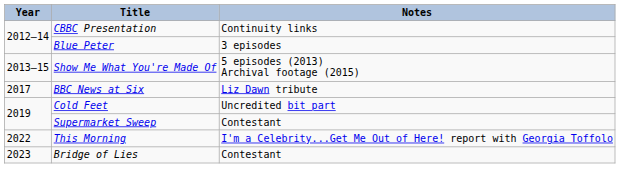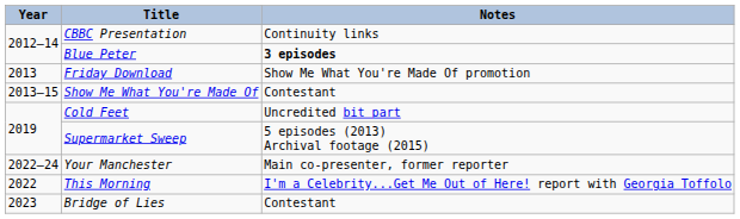Blue Peter | Notes: normal -> bold
+ row: 2013 | Friday Download | Show Me What You're Made Of promotion
Show Me What You're Made Of | Notes: 5 episodes (2013) Archival footage (2015) -> Contestant
- row: 2017 | BBC News at Six | Liz Dawn tribute
Supermarket Sweep | Notes: Contestant -> 5 episodes (2013) Archival footage (2015)
+ row: 2022–24 | Your Manchester | Main co-presenter, former reporter
